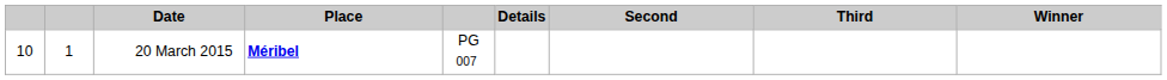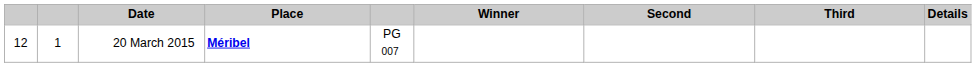columns swapped: Winner <-> Details
20 March 2015 | column 1: 10 -> 12
